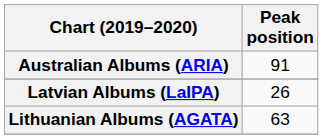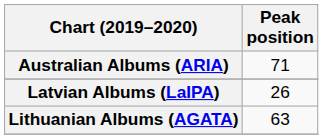Australian Albums (ARIA) | Peak position: 91 -> 71
